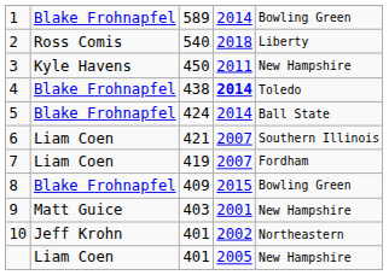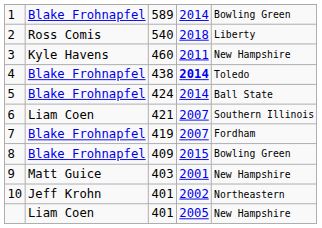3 | column 3: 450 -> 460
7 | column 2: Liam Coen -> Blake Frohnapfel
